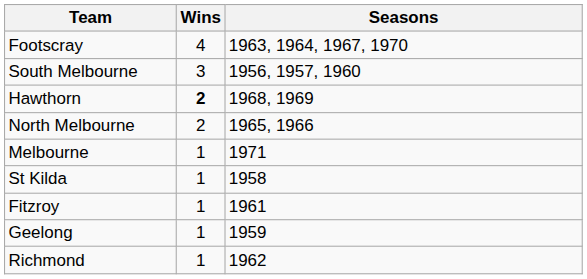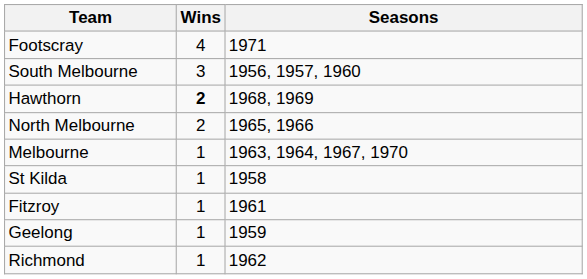Footscray | Seasons: 1963, 1964, 1967, 1970 -> 1971
Melbourne | Seasons: 1971 -> 1963, 1964, 1967, 1970
